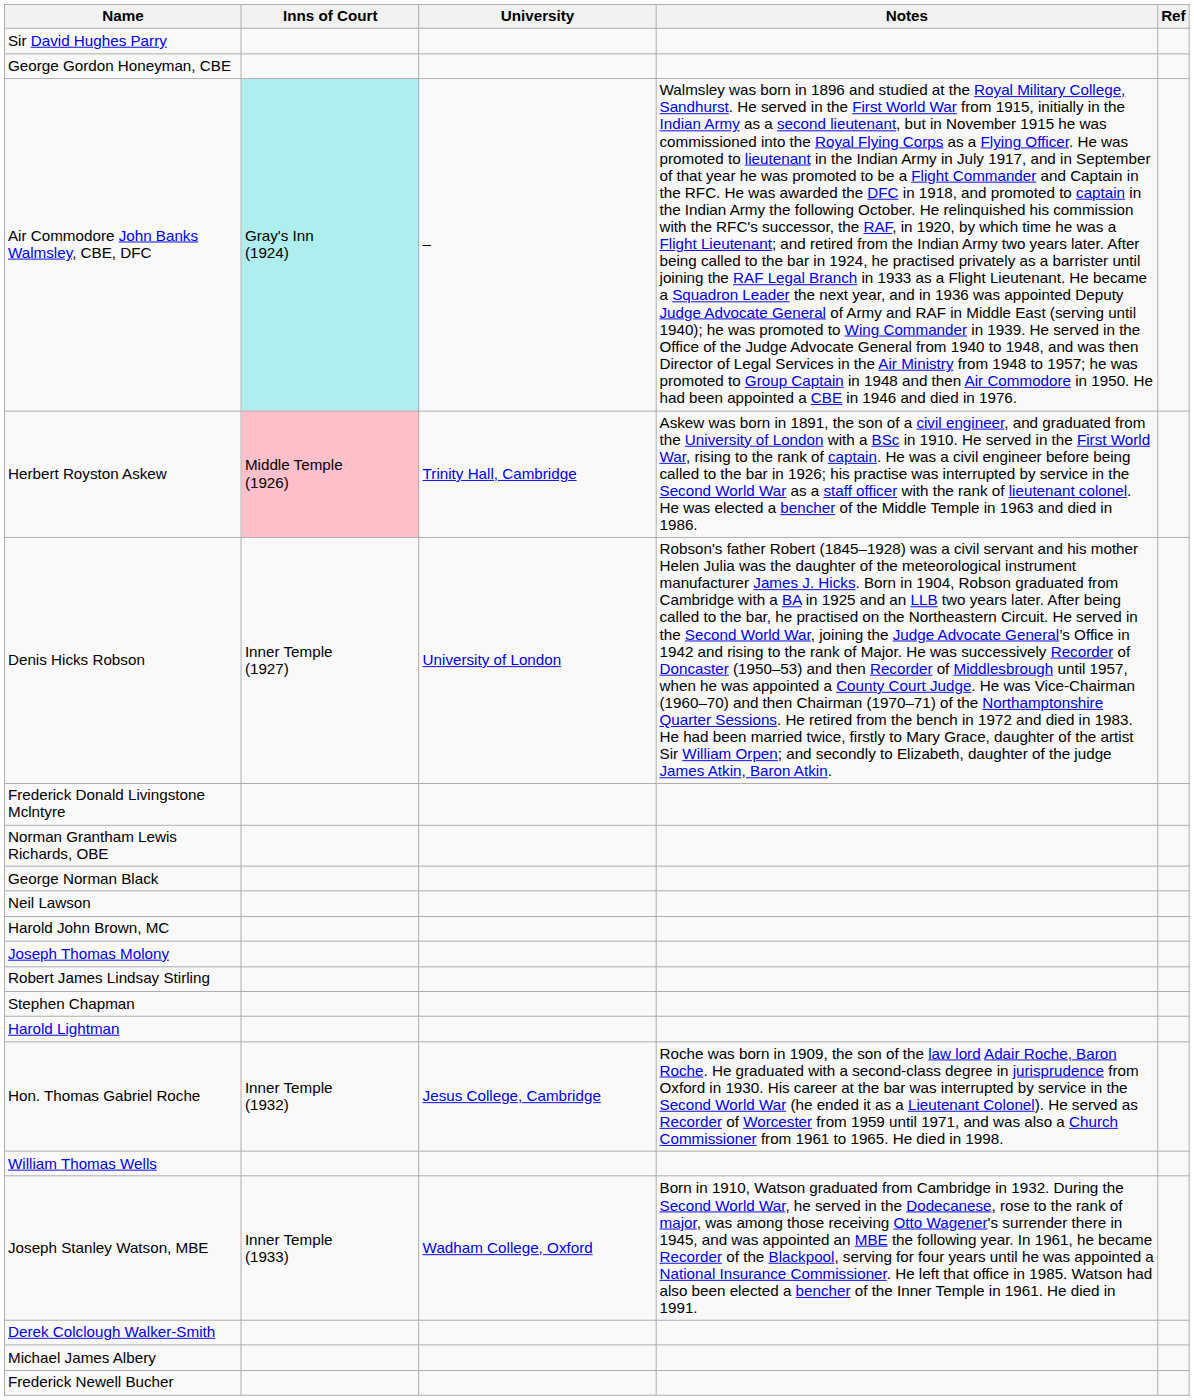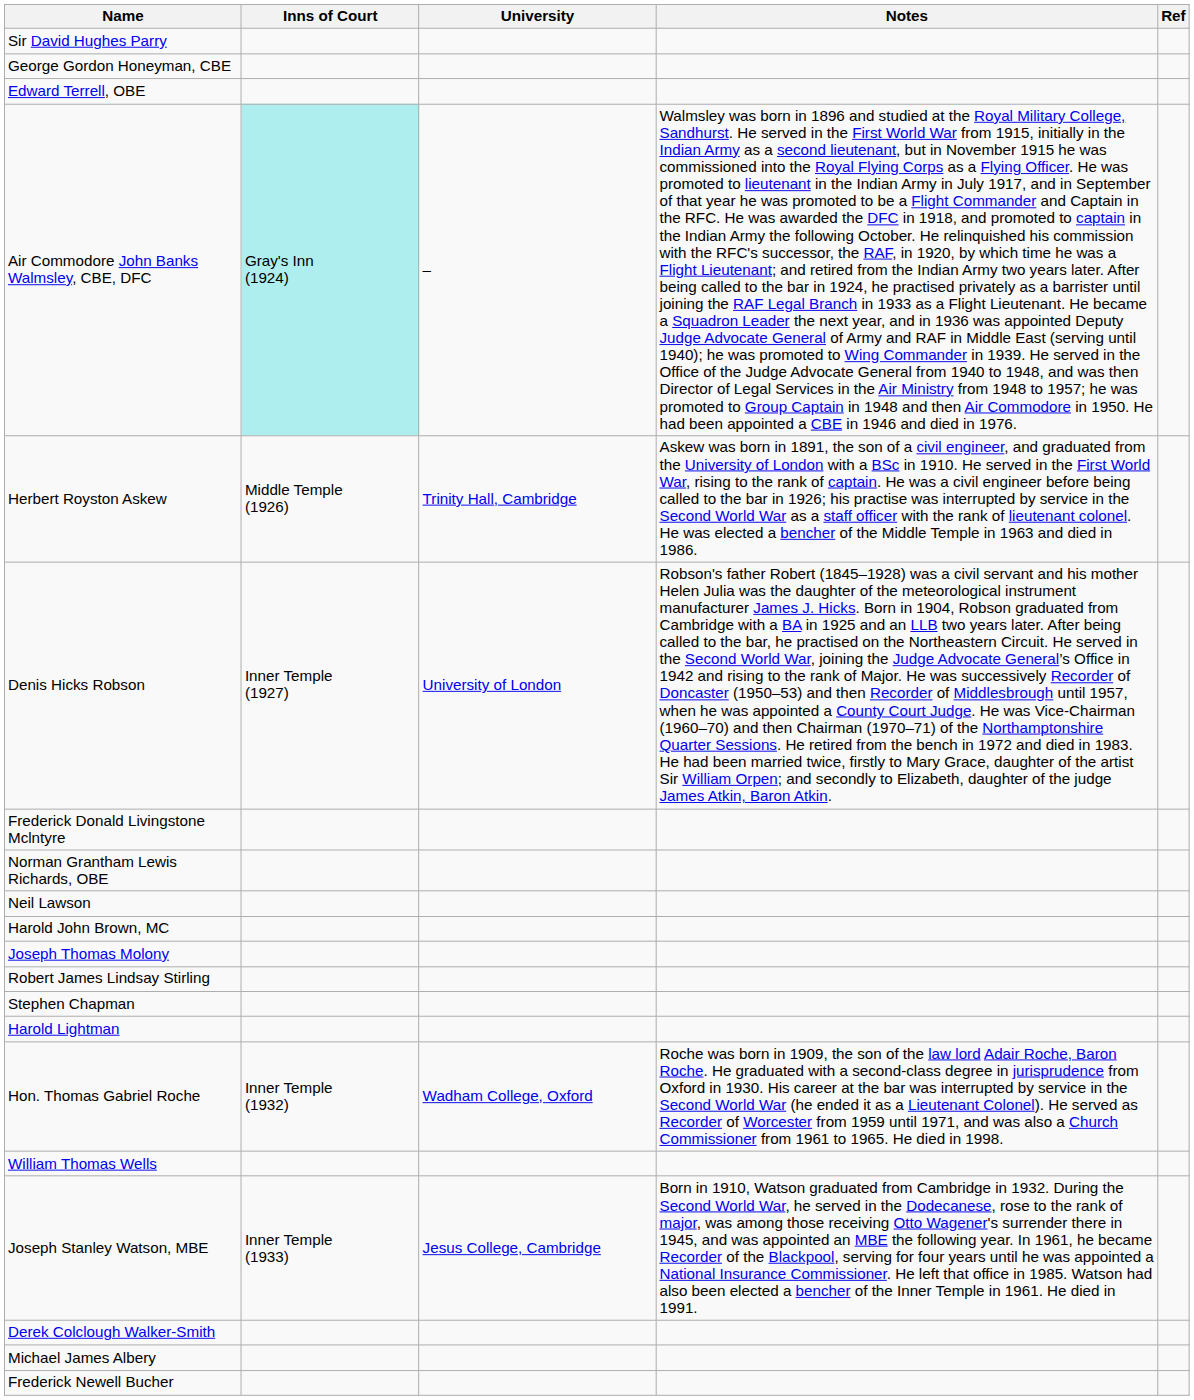+ row: Edward Terrell, OBE
Herbert Royston Askew | Inns of Court: pink background -> no background
- row: George Norman Black
Hon. Thomas Gabriel Roche | University: Jesus College, Cambridge -> Wadham College, Oxford
Joseph Stanley Watson, MBE | University: Wadham College, Oxford -> Jesus College, Cambridge
